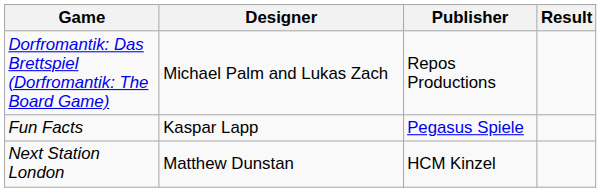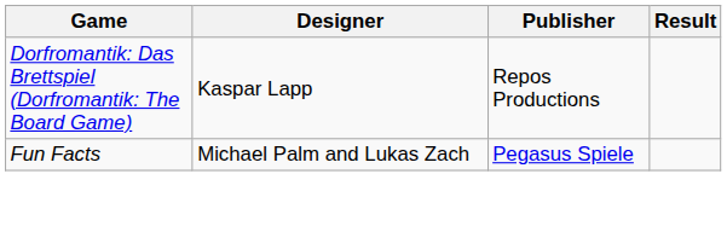Dorfromantik: Das Brettspiel (Dorfromantik: The Board Game) | Designer: Michael Palm and Lukas Zach -> Kaspar Lapp
Fun Facts | Designer: Kaspar Lapp -> Michael Palm and Lukas Zach
- row: Next Station London | Matthew Dunstan | HCM Kinzel
